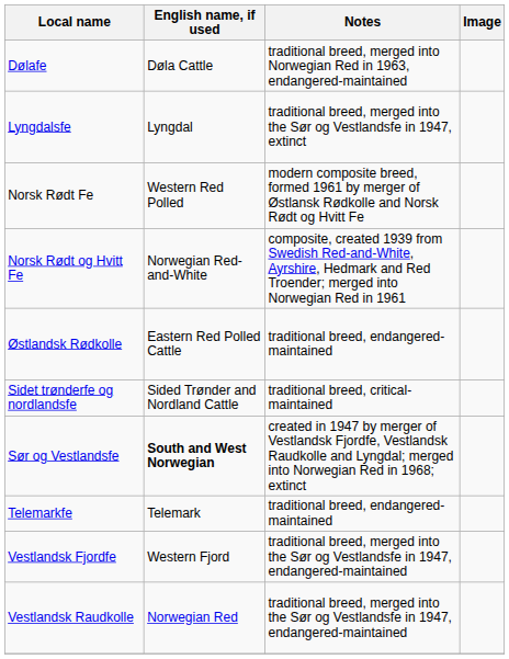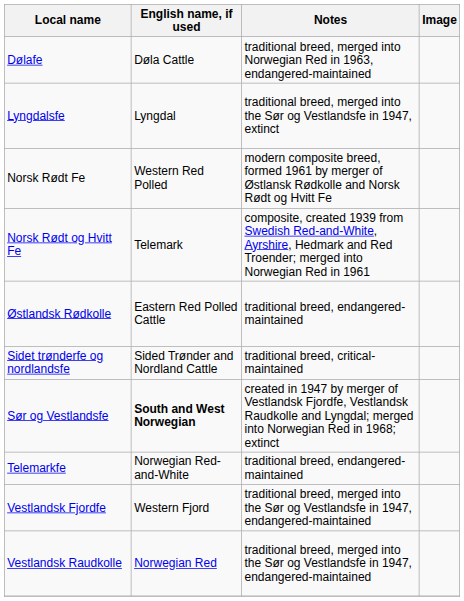Norsk Rødt og Hvitt Fe | English name, if used: Norwegian Red-and-White -> Telemark
Telemarkfe | English name, if used: Telemark -> Norwegian Red-and-White
